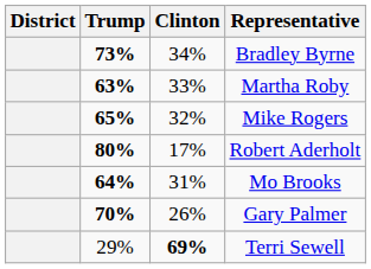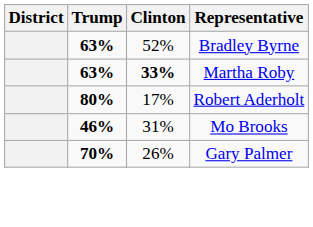Bradley Byrne | Trump: 73% -> 63%
Bradley Byrne | Clinton: 34% -> 52%
Martha Roby | Clinton: normal -> bold
- row: 65% | 32% | Mike Rogers
Mo Brooks | Trump: 64% -> 46%
- row: 29% | 69% | Terri Sewell
